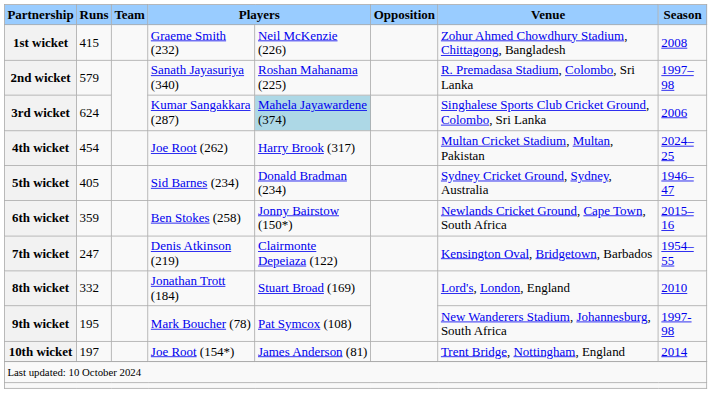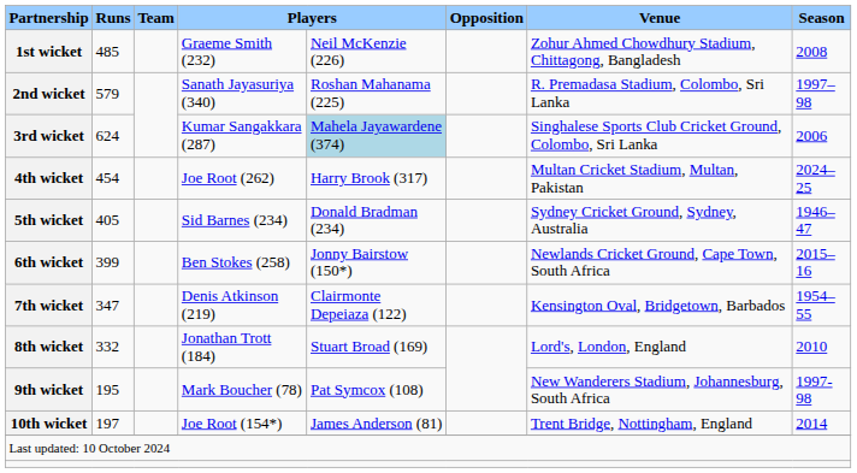1st wicket | Runs: 415 -> 485
6th wicket | Runs: 359 -> 399
7th wicket | Runs: 247 -> 347
